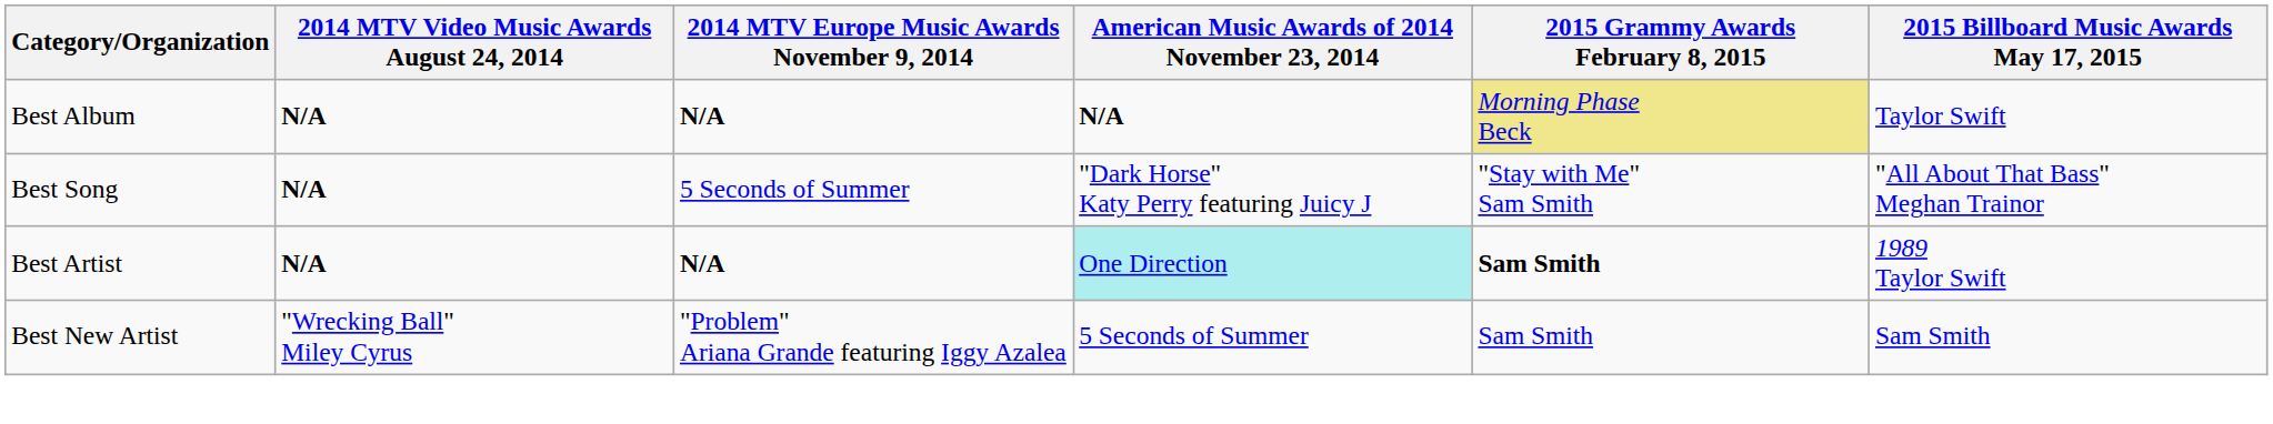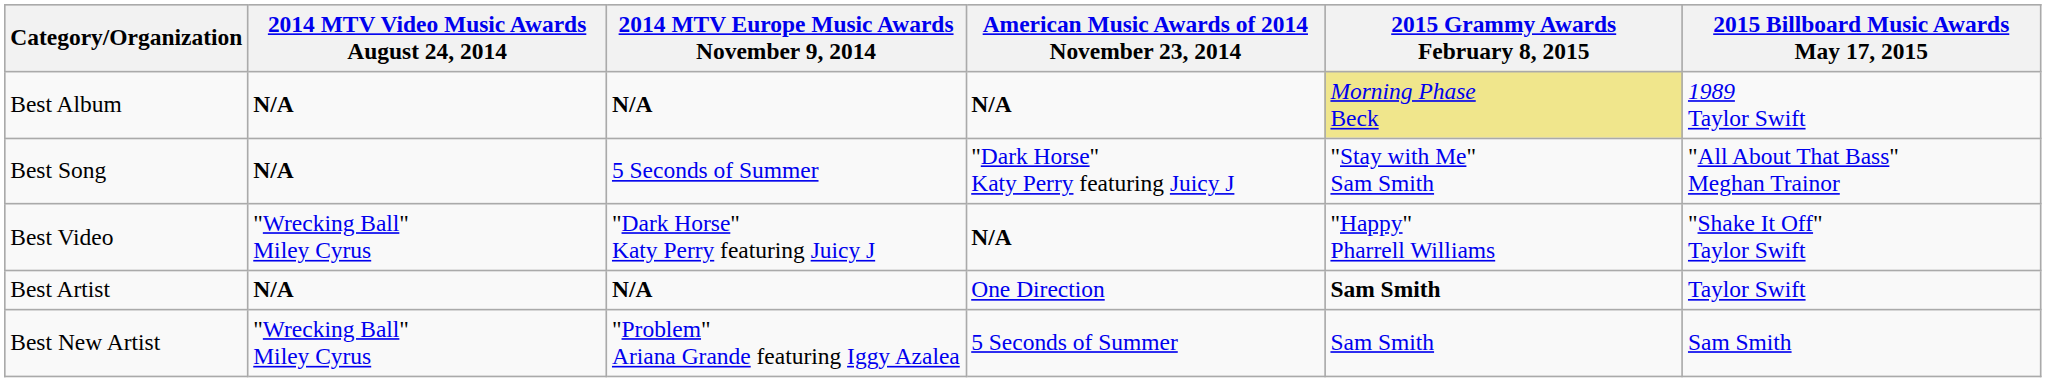Best Album | 2015 Billboard Music Awards May 17, 2015: Taylor Swift -> 1989 Taylor Swift
+ row: Best Video | "Wrecking Ball" Miley Cyrus | "Dark Horse" Katy Perry featuring Juicy J | N/A | "Happy" Pharrell Williams | "Shake It Off" Taylor Swift
Best Artist | American Music Awards of 2014 November 23, 2014: paleturquoise background -> no background
Best Artist | 2015 Billboard Music Awards May 17, 2015: 1989 Taylor Swift -> Taylor Swift
